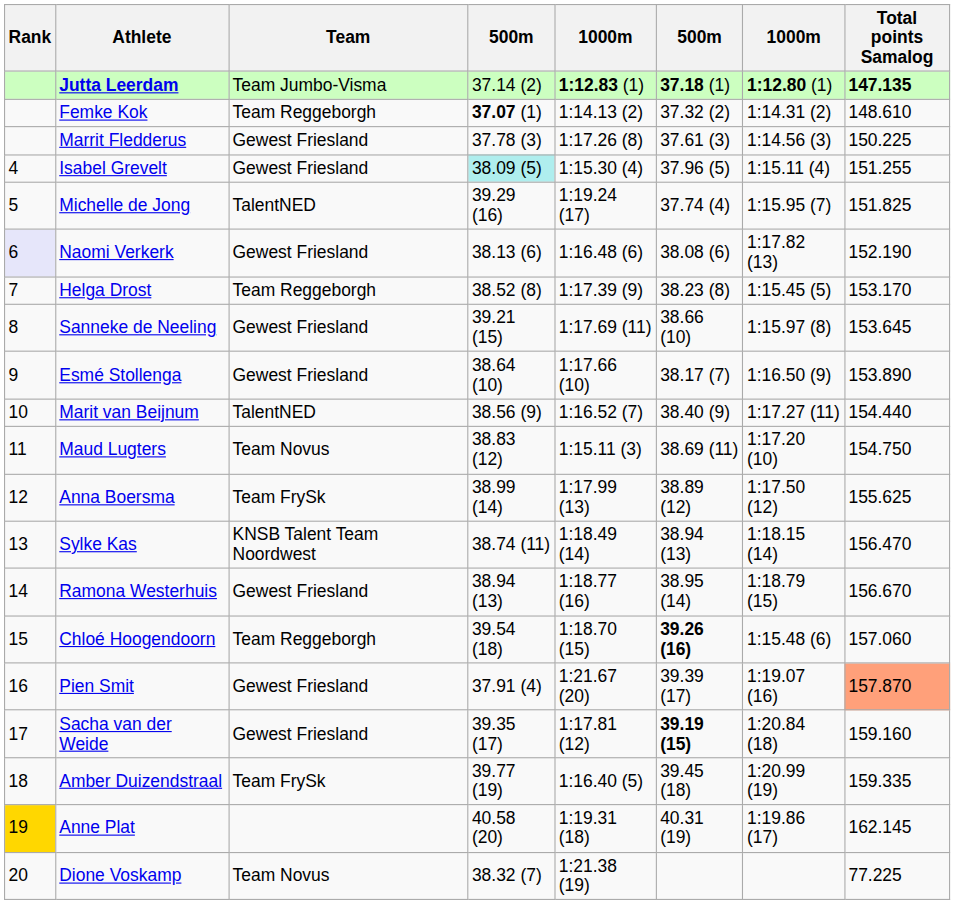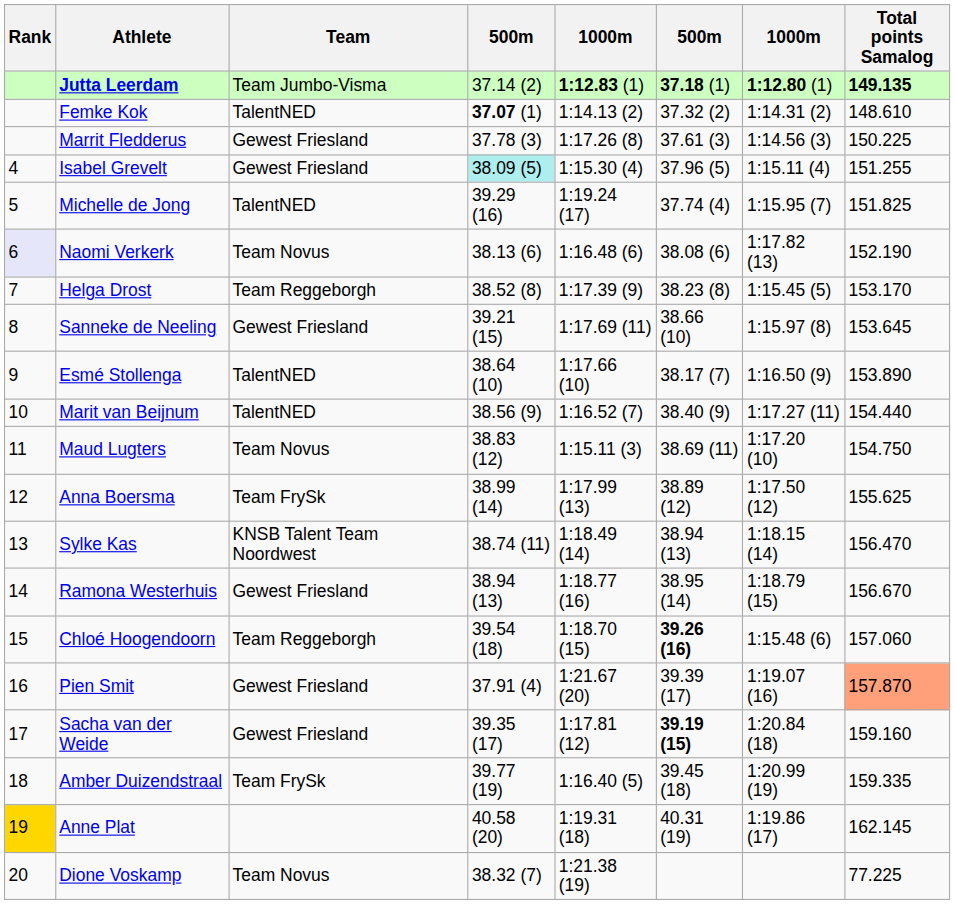Jutta Leerdam | Total points Samalog: 147.135 -> 149.135
Femke Kok | Team: Team Reggeborgh -> TalentNED
Naomi Verkerk | Team: Gewest Friesland -> Team Novus
Esmé Stollenga | Team: Gewest Friesland -> TalentNED
